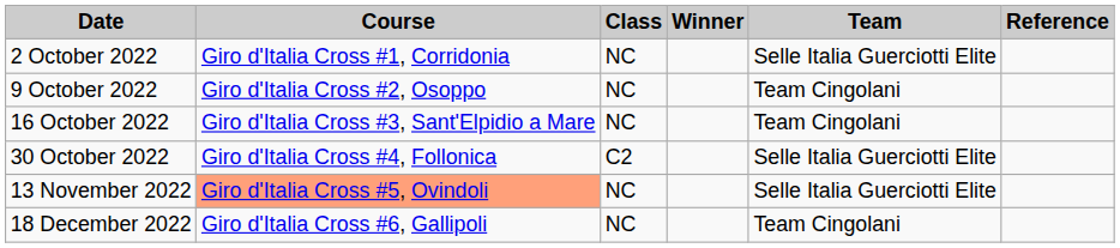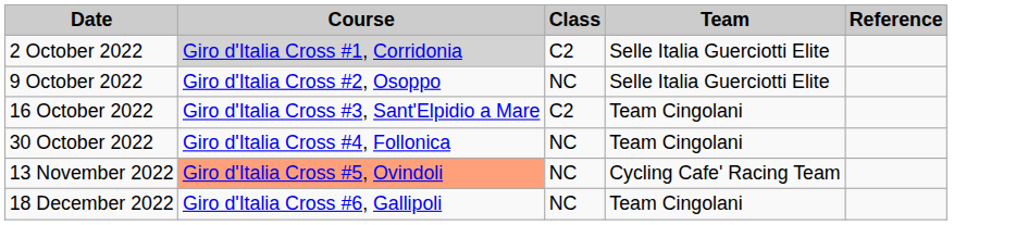- column: Winner
2 October 2022 | Course: no background -> lightgrey background
2 October 2022 | Class: NC -> C2
9 October 2022 | Team: Team Cingolani -> Selle Italia Guerciotti Elite
16 October 2022 | Class: NC -> C2
30 October 2022 | Class: C2 -> NC
30 October 2022 | Team: Selle Italia Guerciotti Elite -> Team Cingolani
13 November 2022 | Team: Selle Italia Guerciotti Elite -> Cycling Cafe' Racing Team
